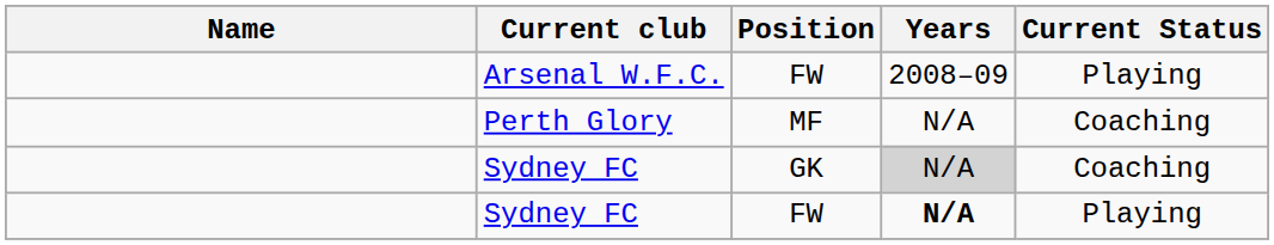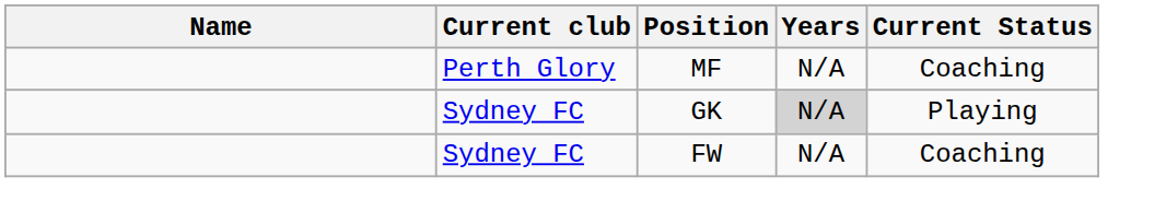- row: Arsenal W.F.C. | FW | 2008–09 | Playing
Sydney FC / GK | Current Status: Coaching -> Playing
Sydney FC / FW | Years: bold -> normal
Sydney FC / FW | Current Status: Playing -> Coaching
